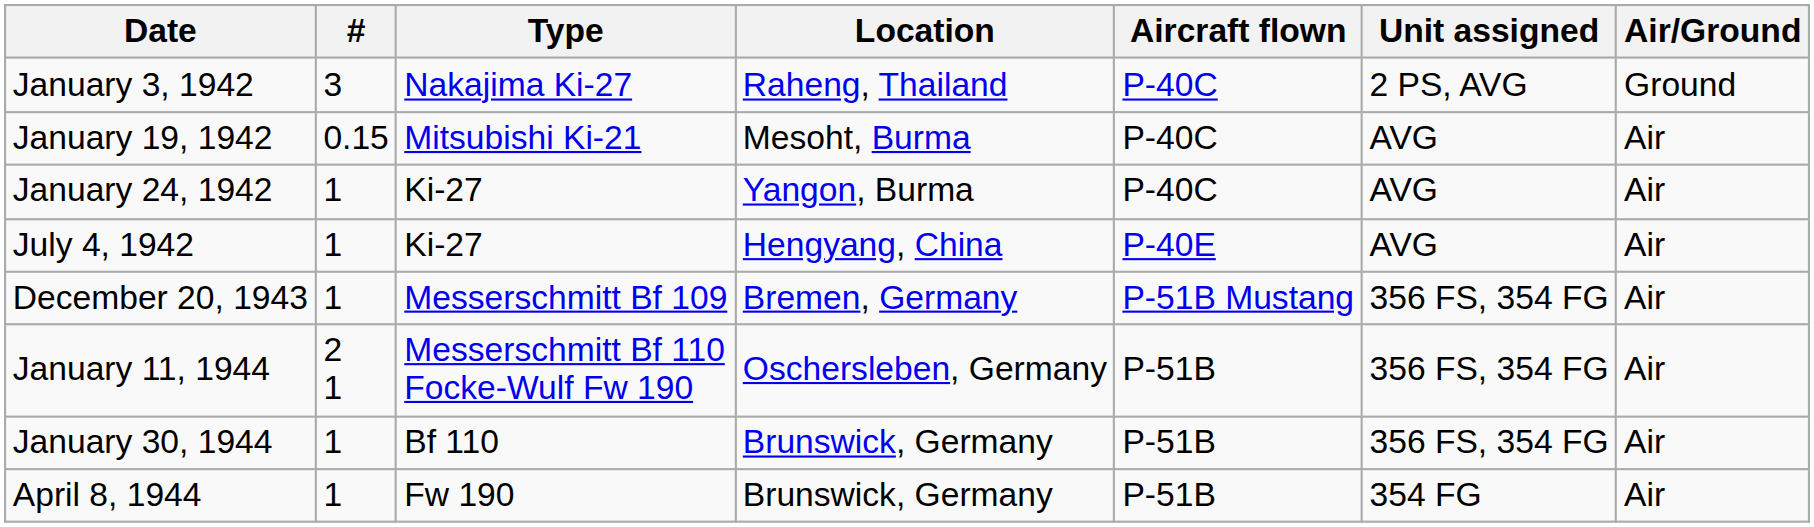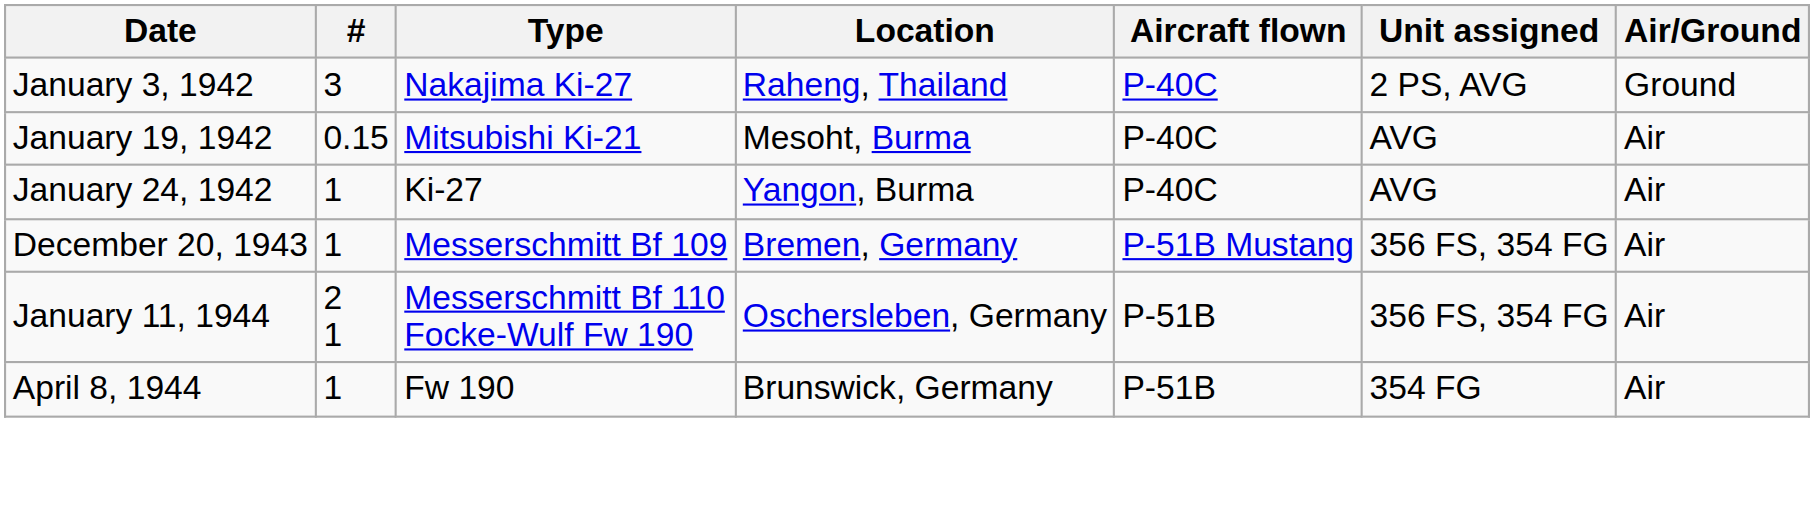- row: July 4, 1942 | 1 | Ki-27 | Hengyang, China | P-40E | AVG | Air
- row: January 30, 1944 | 1 | Bf 110 | Brunswick, Germany | P-51B | 356 FS, 354 FG | Air
